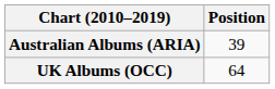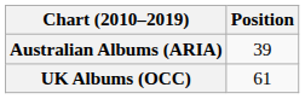UK Albums (OCC) | Position: 64 -> 61
